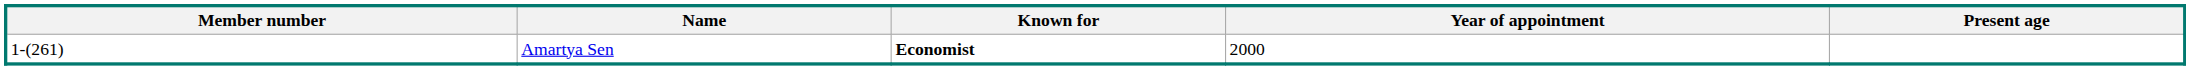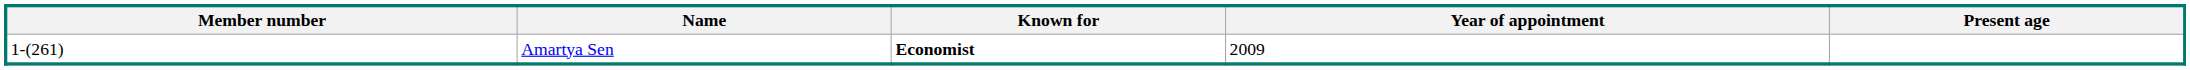Amartya Sen | Year of appointment: 2000 -> 2009
